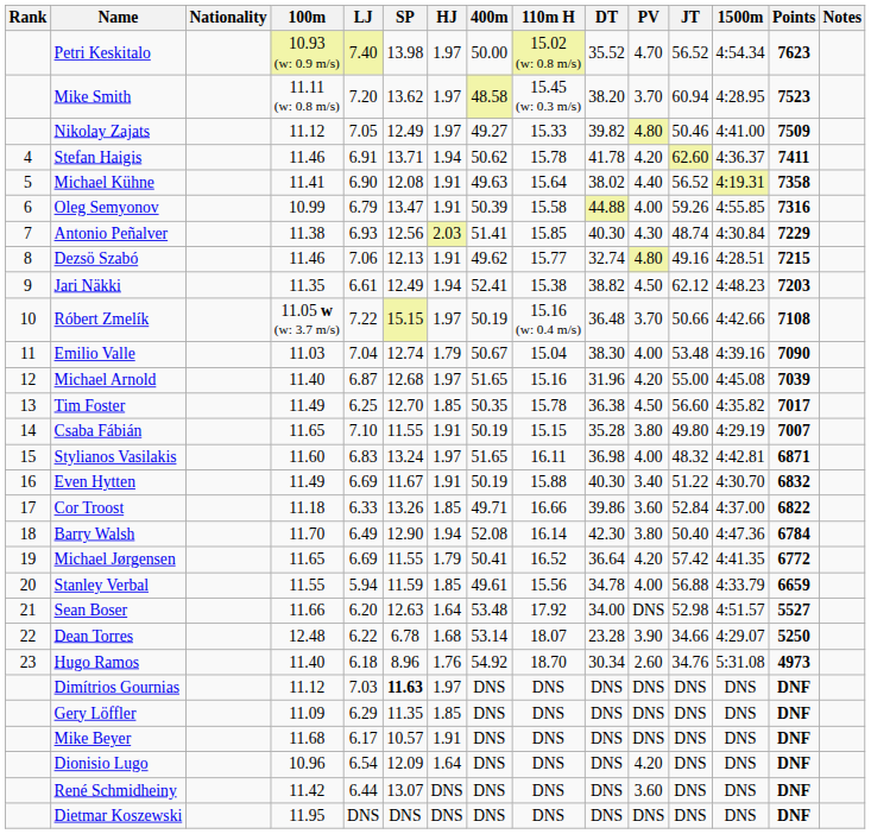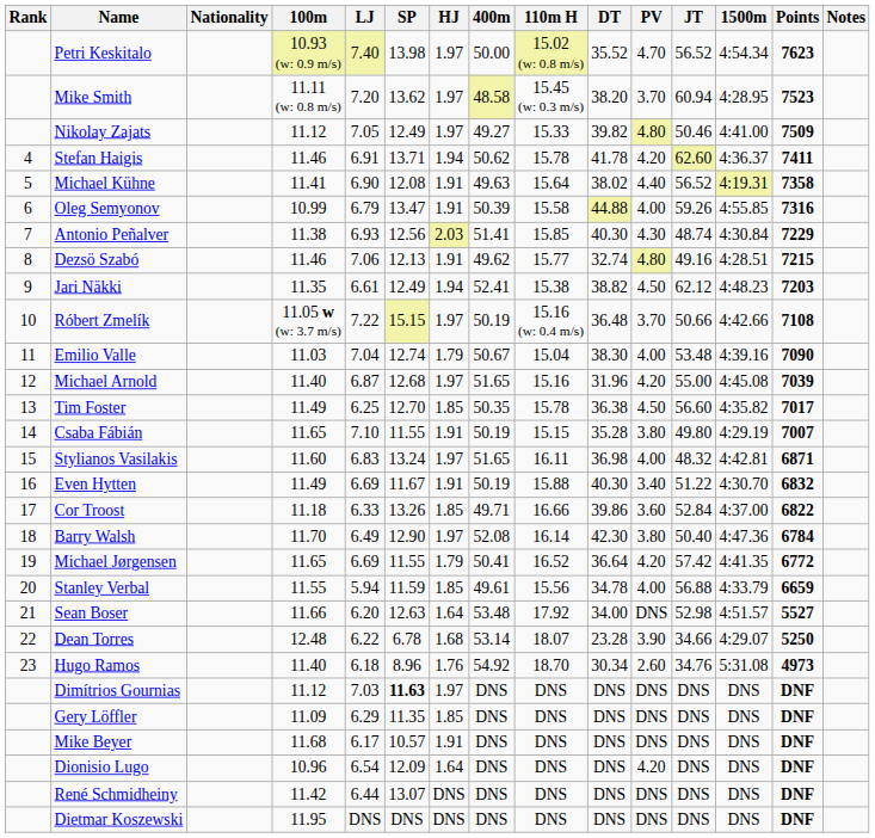Barry Walsh | HJ: 1.94 -> 1.97
René Schmidheiny | PV: 3.60 -> DNS
